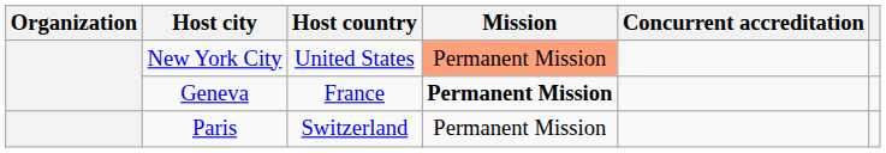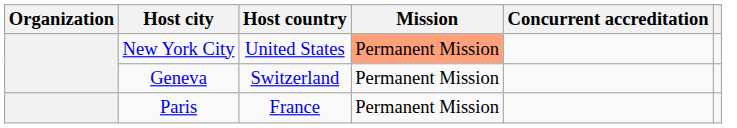Geneva | Host country: France -> Switzerland
Geneva | Mission: bold -> normal
Paris | Host country: Switzerland -> France
